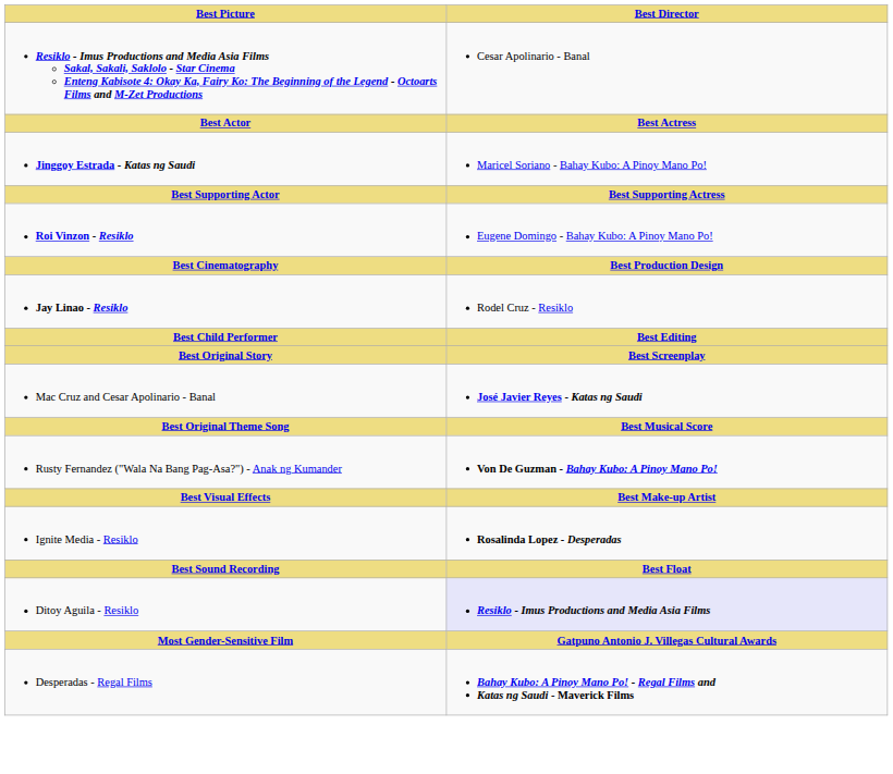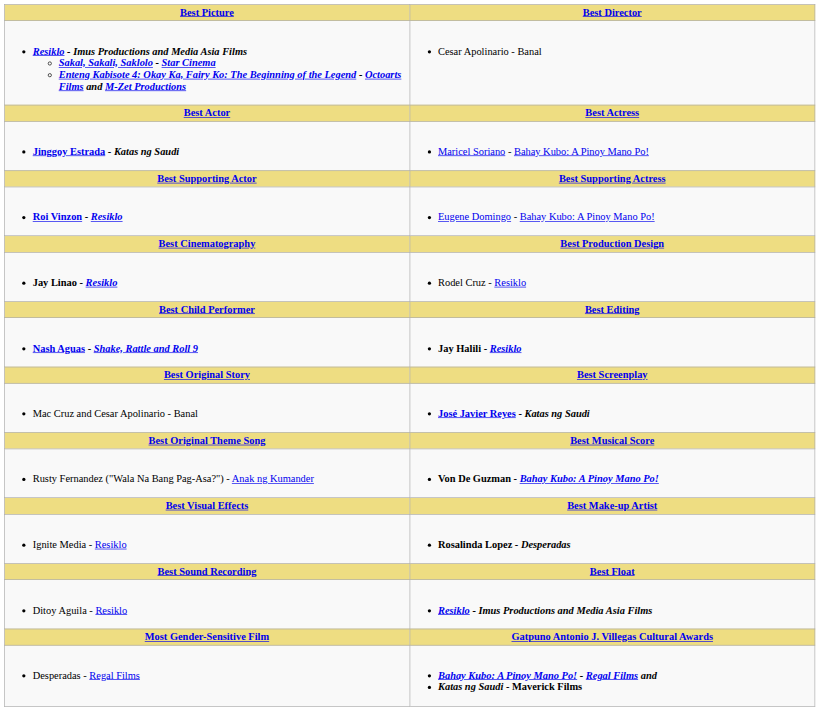+ row: Nash Aguas - Shake, Rattle and Roll 9 | Jay Halili - Resiklo
Ditoy Aguila - Resiklo | Best Director: lavender background -> no background
